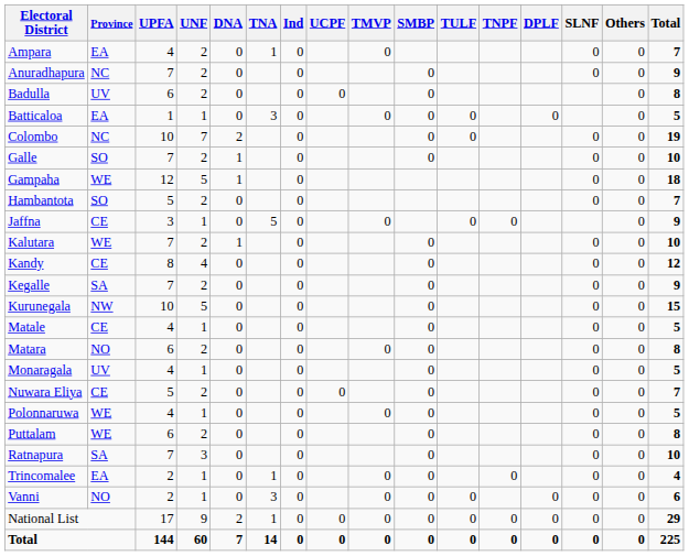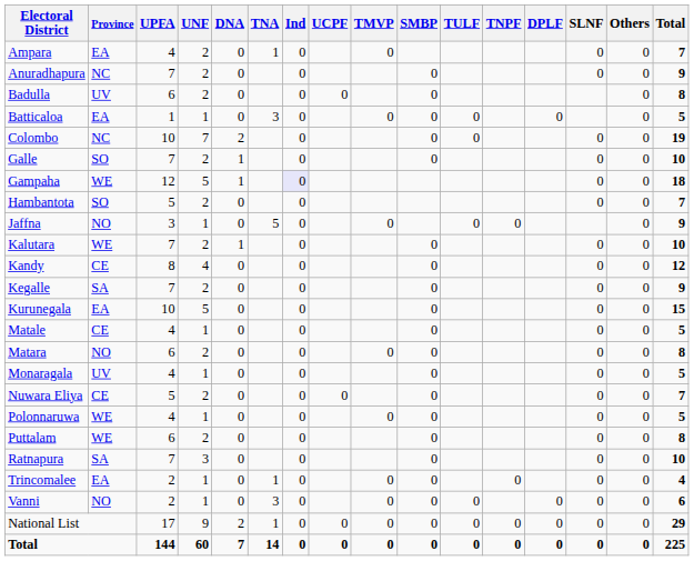Gampaha | Ind: no background -> lavender background
Jaffna | Province: CE -> NO
Kurunegala | Province: NW -> EA
